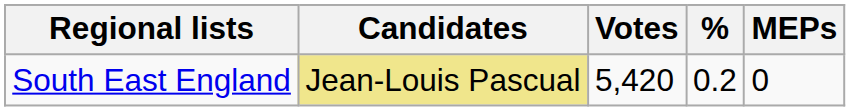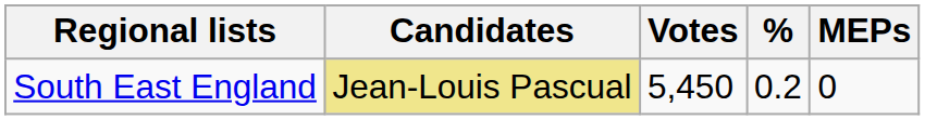South East England | Votes: 5,420 -> 5,450
